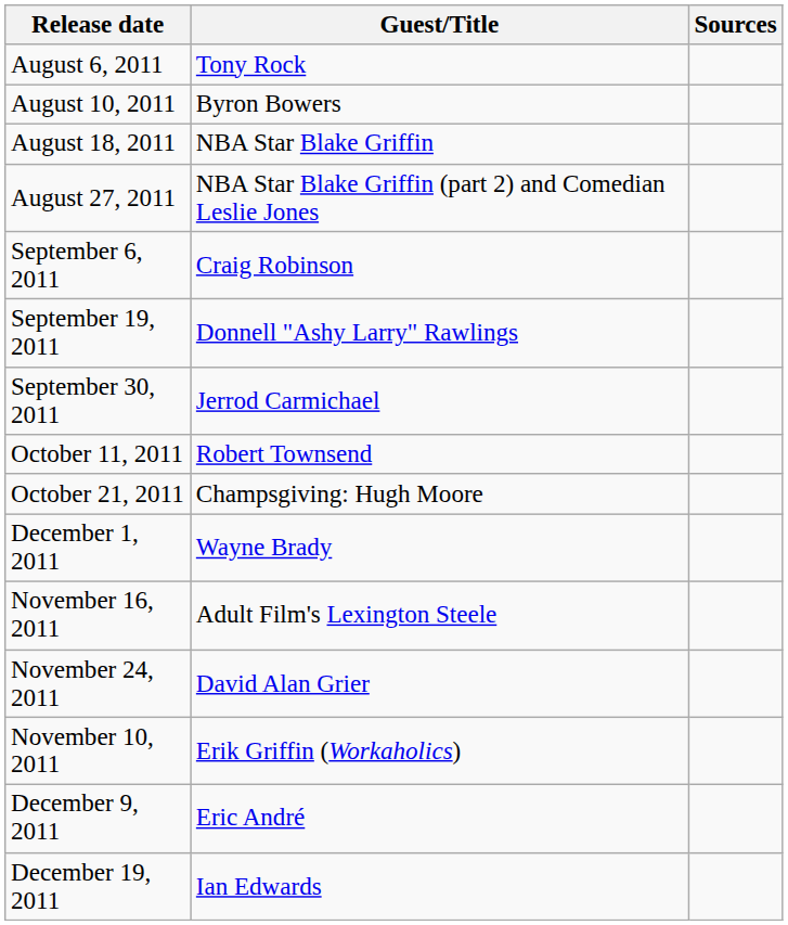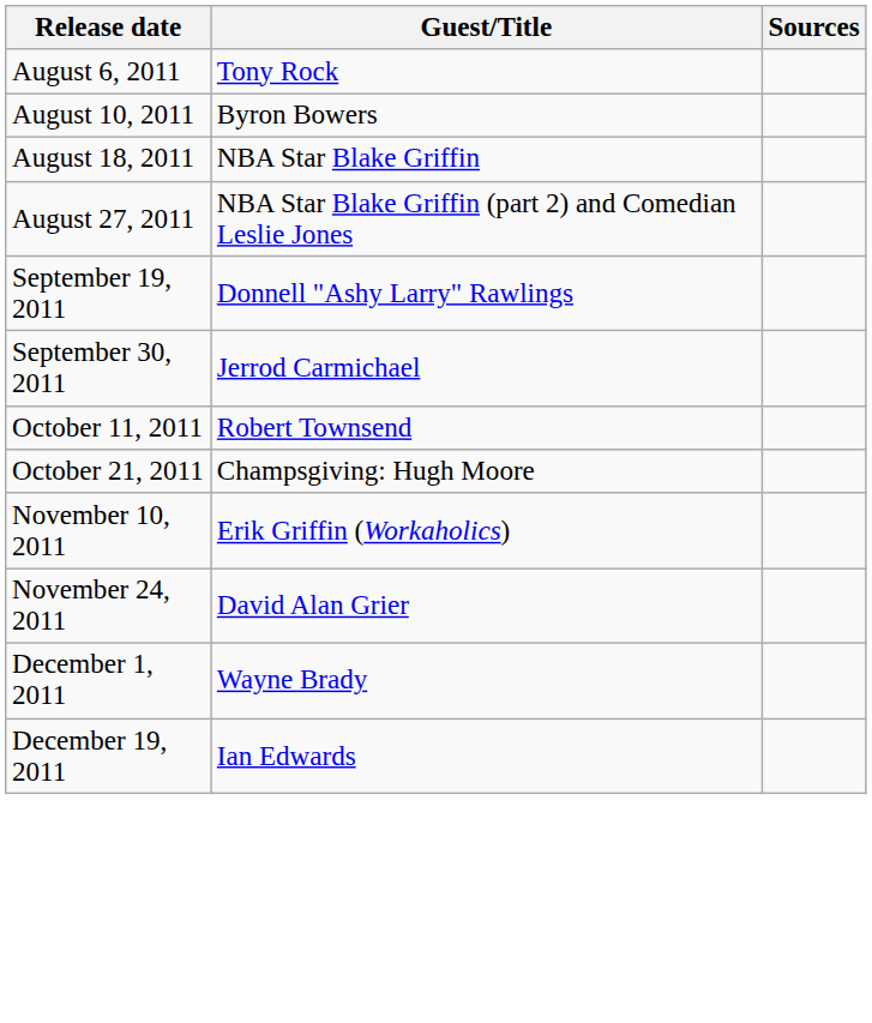- row: September 6, 2011 | Craig Robinson
rows swapped: November 10, 2011 <-> December 1, 2011
- row: November 16, 2011 | Adult Film's Lexington Steele
- row: December 9, 2011 | Eric André
